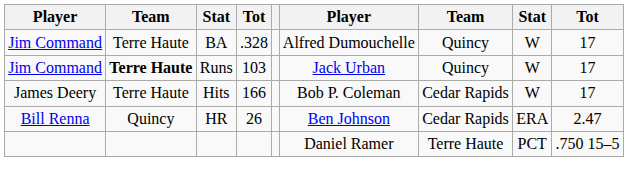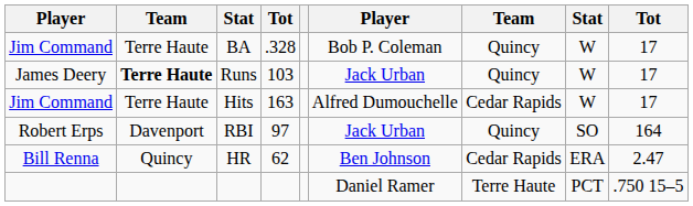BA | column 6: Alfred Dumouchelle -> Bob P. Coleman
Runs | column 1: Jim Command -> James Deery
Hits | column 1: James Deery -> Jim Command
Hits | column 4: 166 -> 163
Hits | column 6: Bob P. Coleman -> Alfred Dumouchelle
+ row: Robert Erps | Davenport | RBI | 97 | Jack Urban | Quincy | SO | 164
HR | column 4: 26 -> 62
